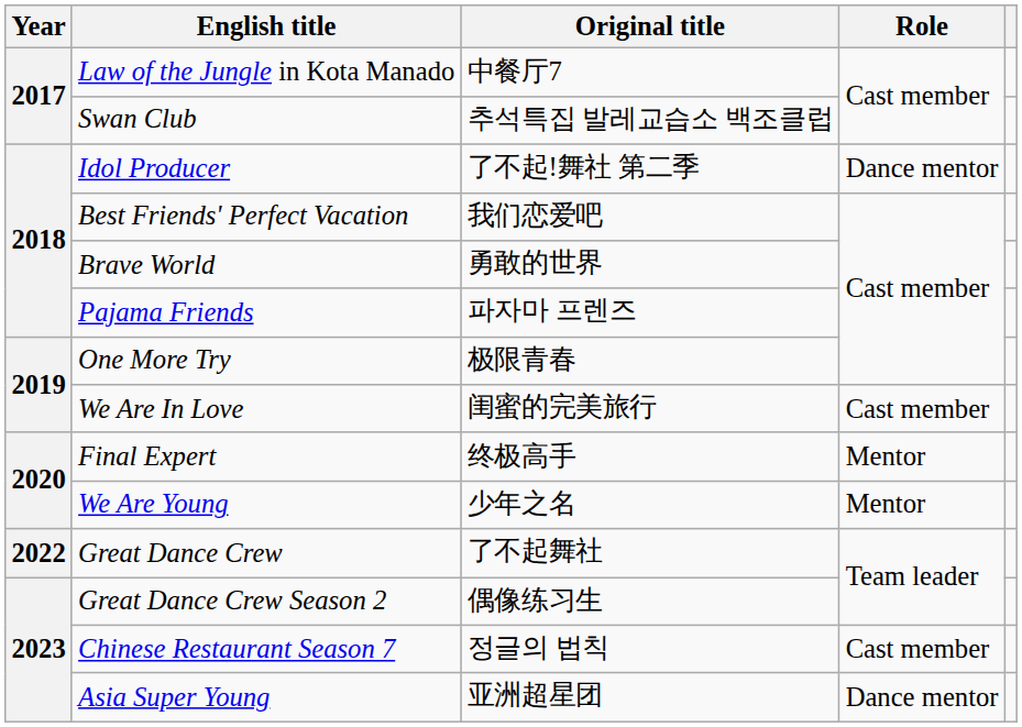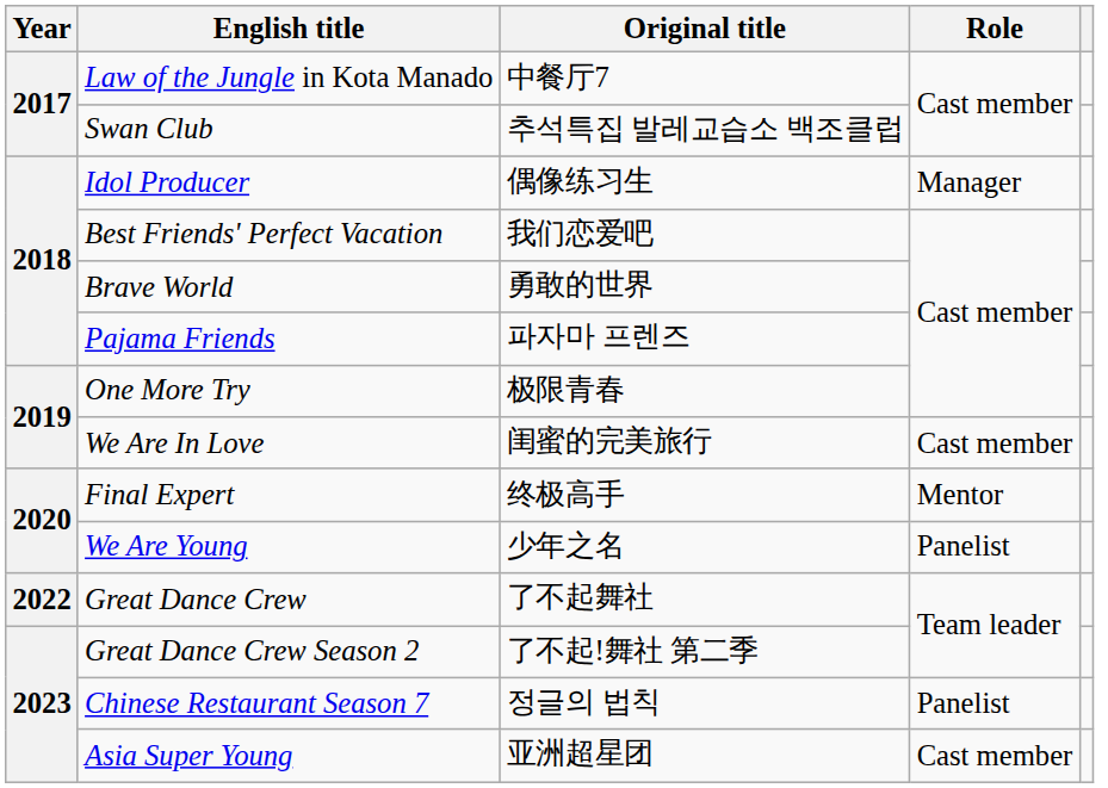Idol Producer | Original title: 了不起!舞社 第二季 -> 偶像练习生
Idol Producer | Role: Dance mentor -> Manager
We Are Young | Role: Mentor -> Panelist
Great Dance Crew Season 2 | Original title: 偶像练习生 -> 了不起!舞社 第二季
Chinese Restaurant Season 7 | Role: Cast member -> Panelist
Asia Super Young | Role: Dance mentor -> Cast member
